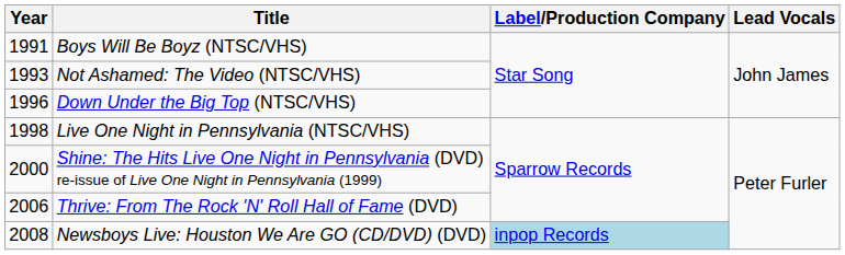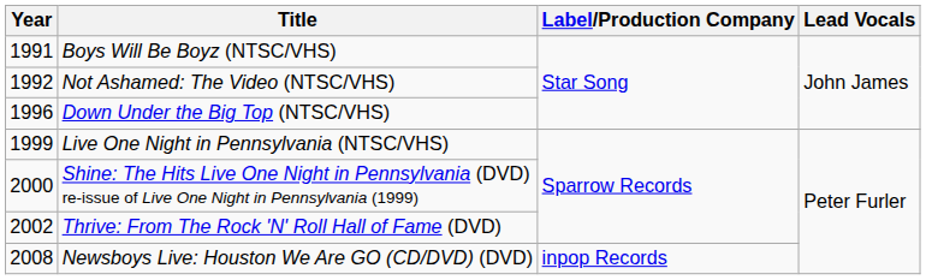Not Ashamed: The Video (NTSC/VHS) | Year: 1993 -> 1992
Live One Night in Pennsylvania (NTSC/VHS) | Year: 1998 -> 1999
Thrive: From The Rock 'N' Roll Hall of Fame (DVD) | Year: 2006 -> 2002
Newsboys Live: Houston We Are GO (CD/DVD) (DVD) | Label/Production Company: lightblue background -> no background
